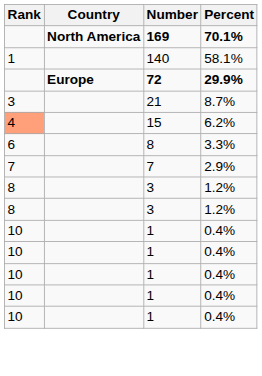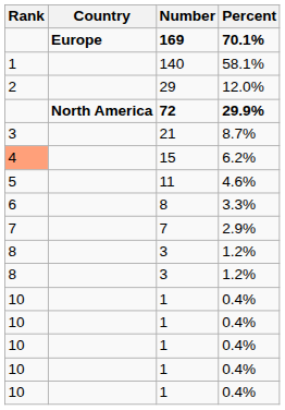169 | Country: North America -> Europe
+ row: 2 | 29 | 12.0%
72 | Country: Europe -> North America
+ row: 5 | 11 | 4.6%
